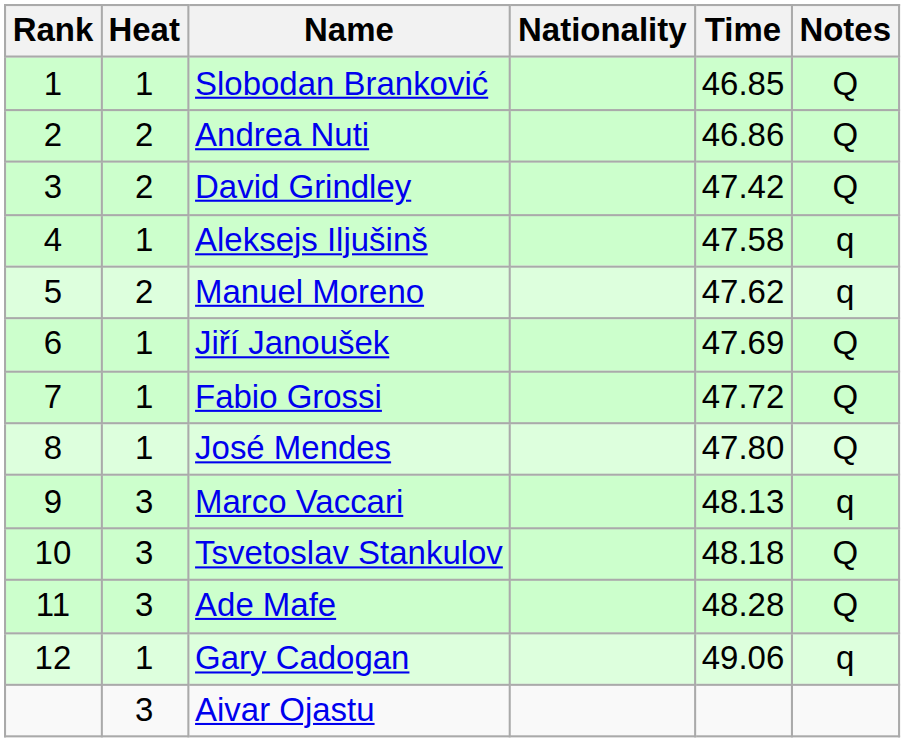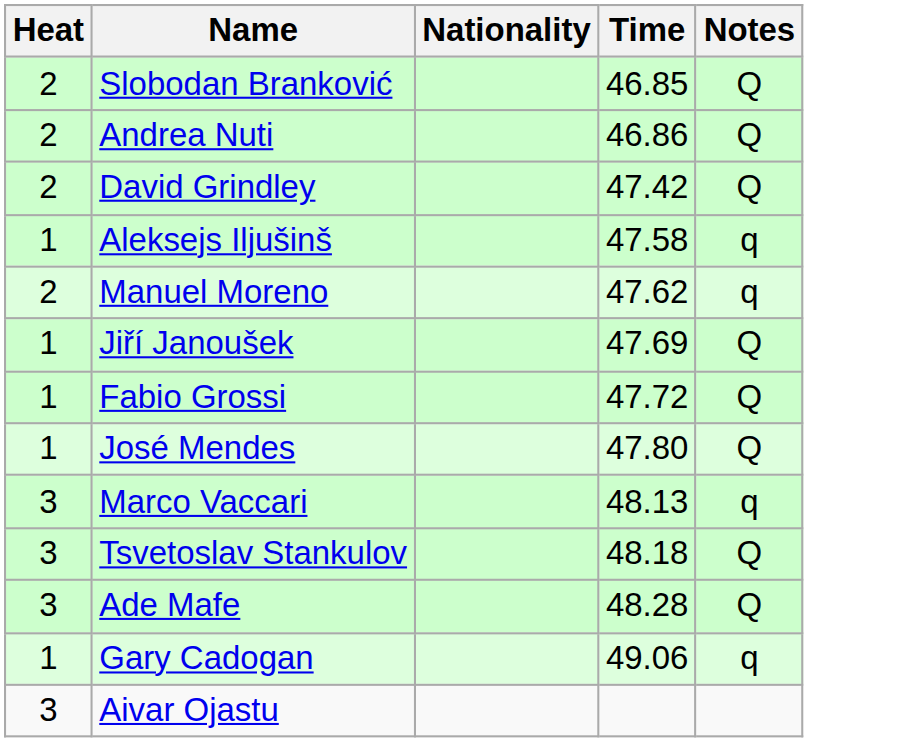- column: Rank | 1 | 2 | 3 | 4 | 5 | 6 | 7 | 8 | 9 | 10 | 11 | 12
Slobodan Branković | Heat: 1 -> 2
